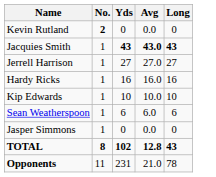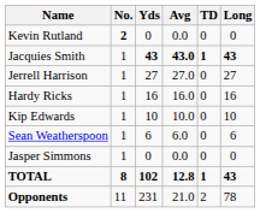+ column: TD | 0 | 1 | 0 | 0 | 0 | 0 | 0 | 1 | 2
